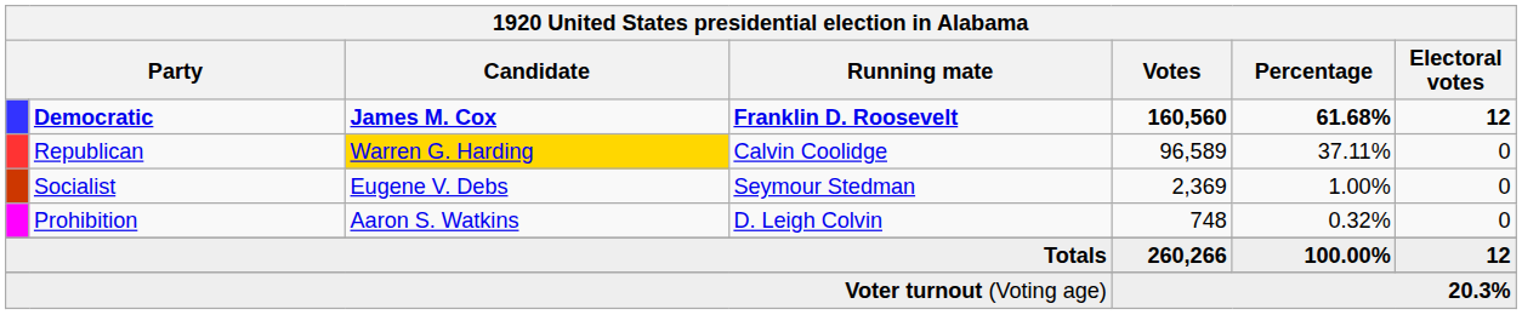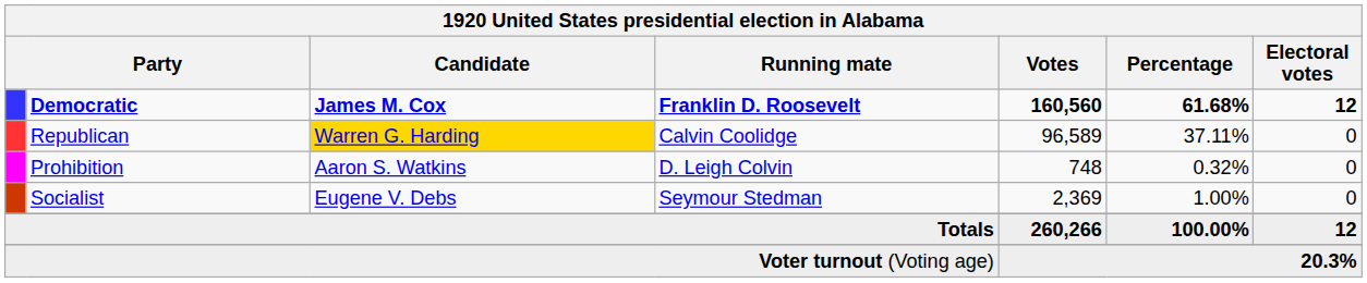rows swapped: Socialist <-> Prohibition
